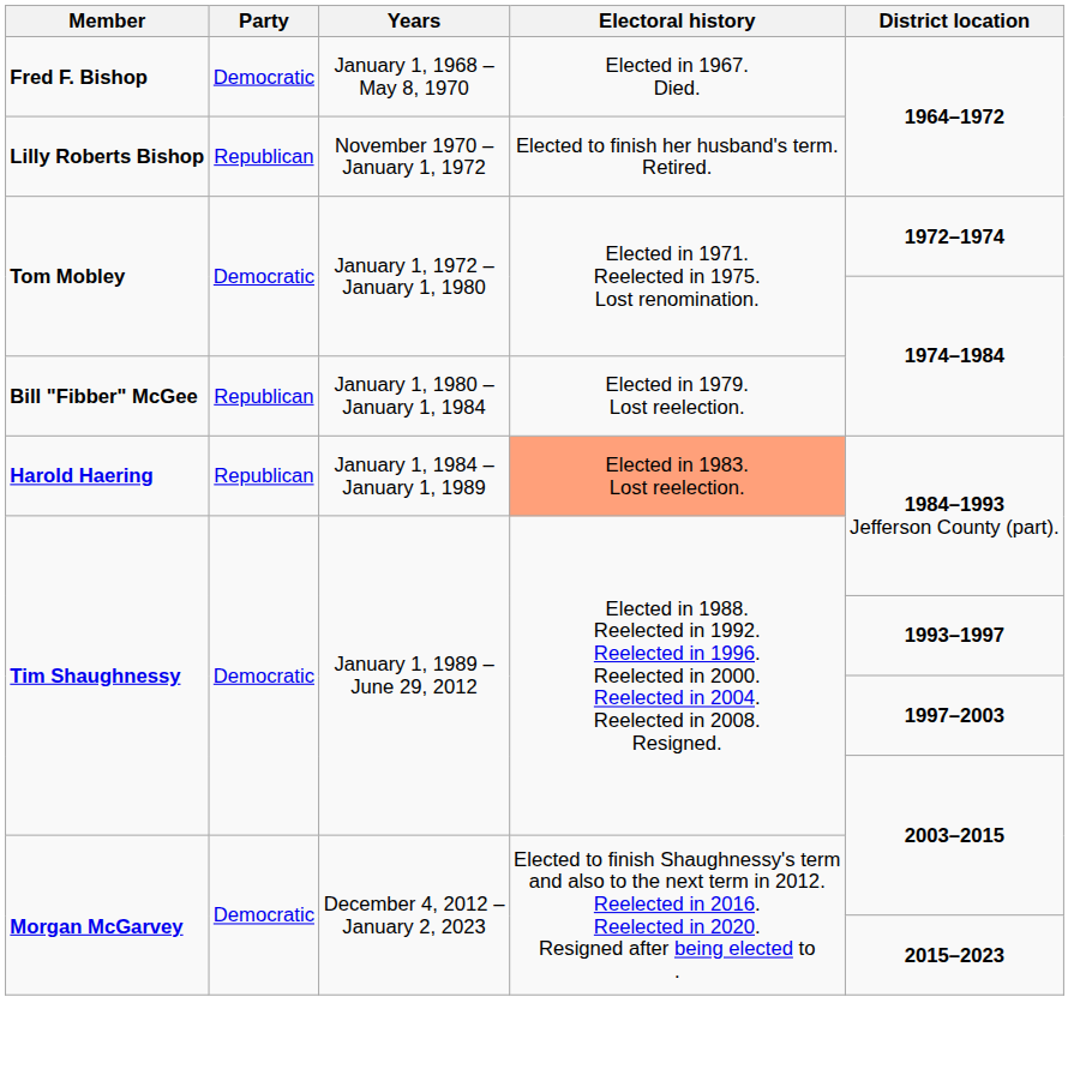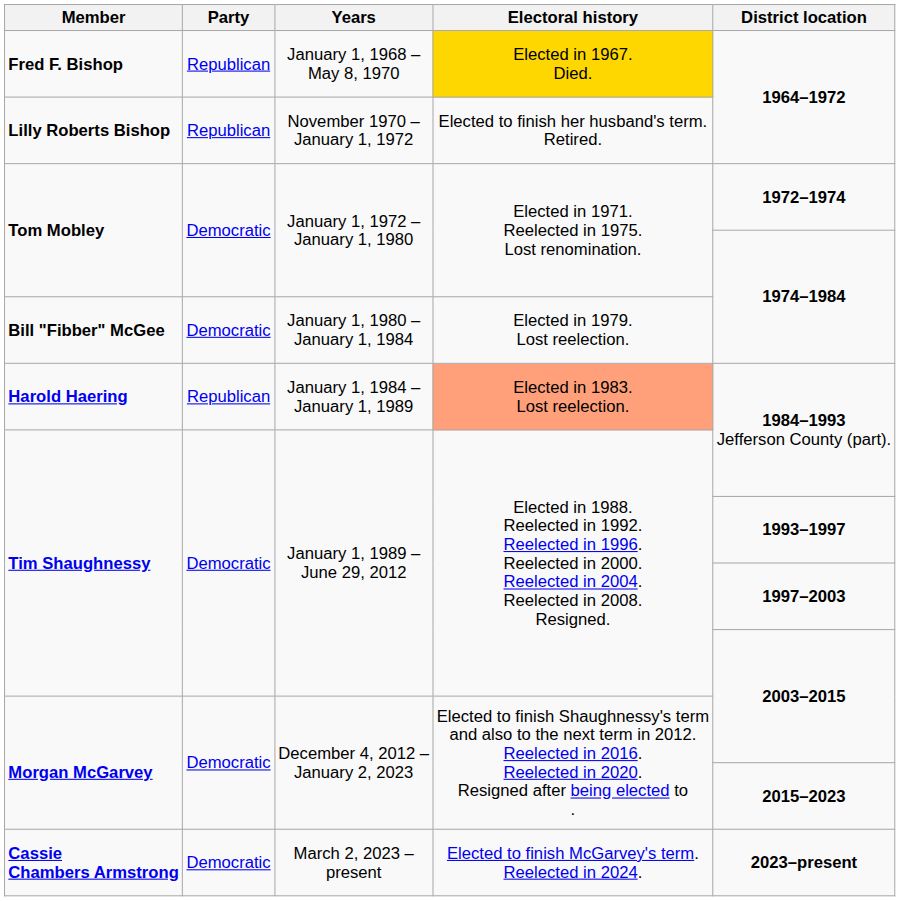Fred F. Bishop | Party: Democratic -> Republican
Fred F. Bishop | Electoral history: no background -> gold background
Bill "Fibber" McGee | Party: Republican -> Democratic
+ row: Cassie Chambers Armstrong | Democratic | March 2, 2023 – present | Elected to finish McGarvey's term. Reelected in 2024. | 2023–present
